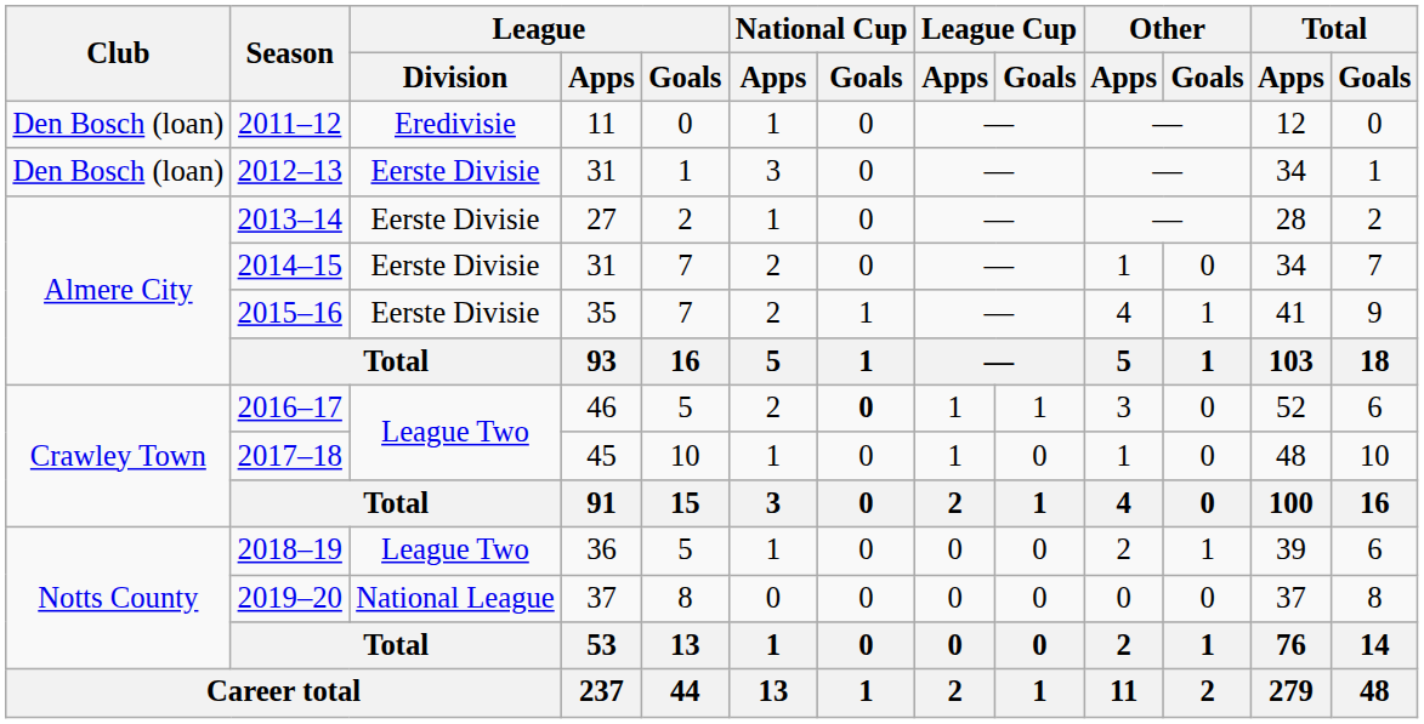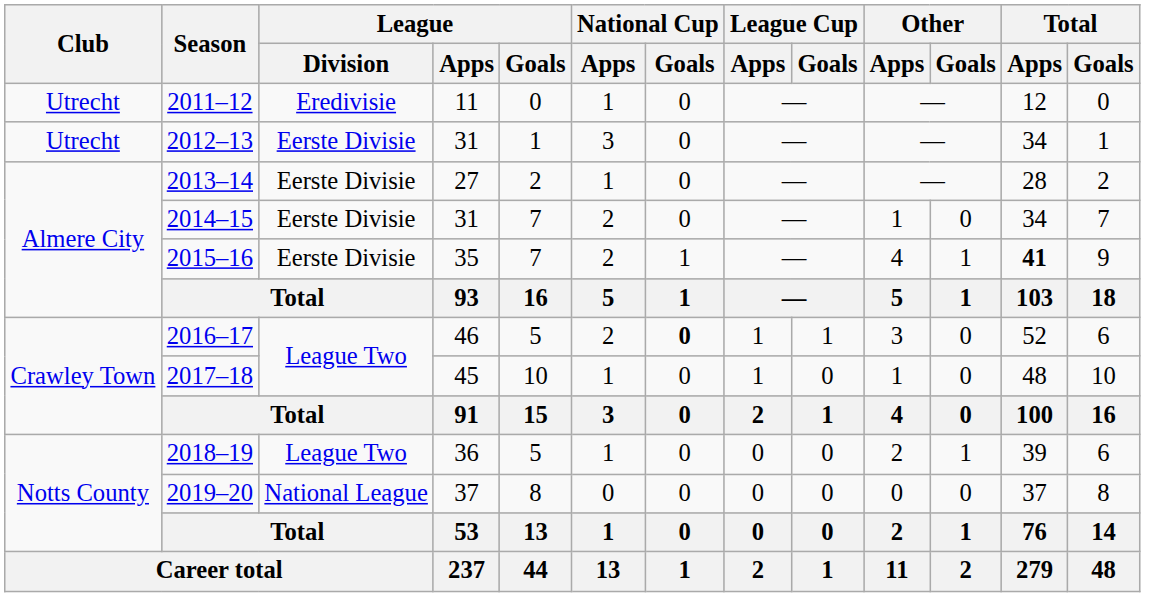2011–12 | Club: Den Bosch (loan) -> Utrecht
2012–13 | Club: Den Bosch (loan) -> Utrecht
2015–16 | Total / Apps: normal -> bold
